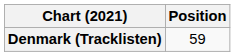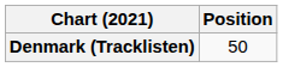Denmark (Tracklisten) | Position: 59 -> 50
